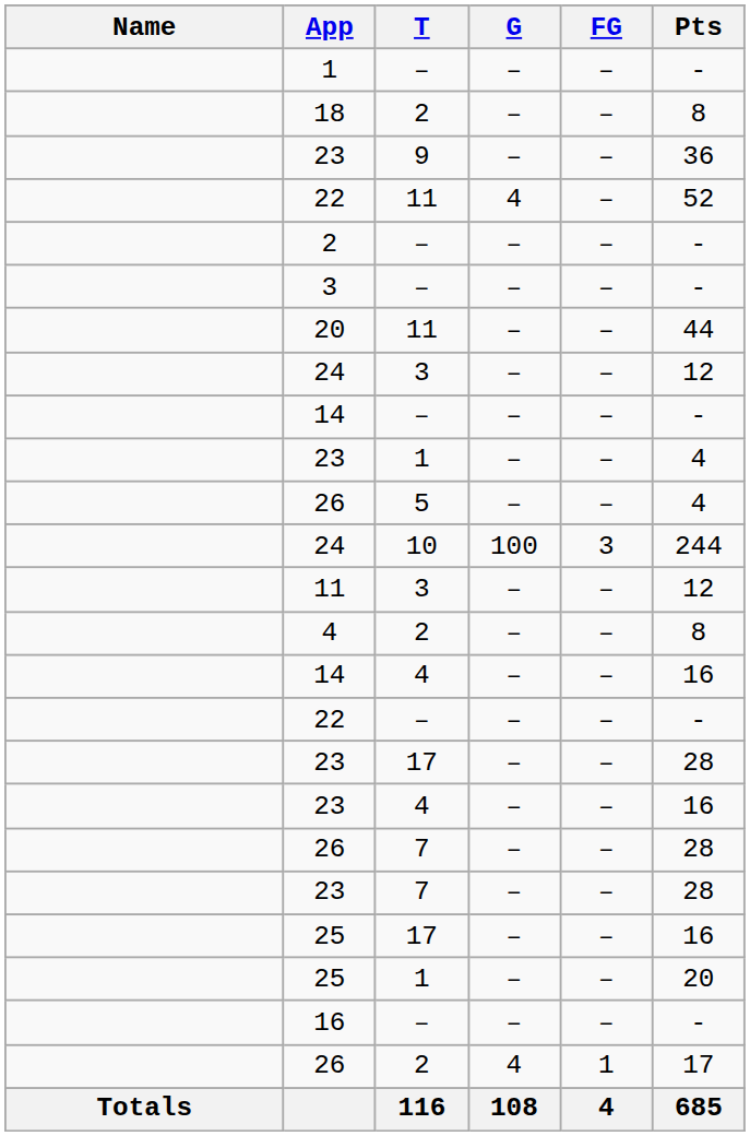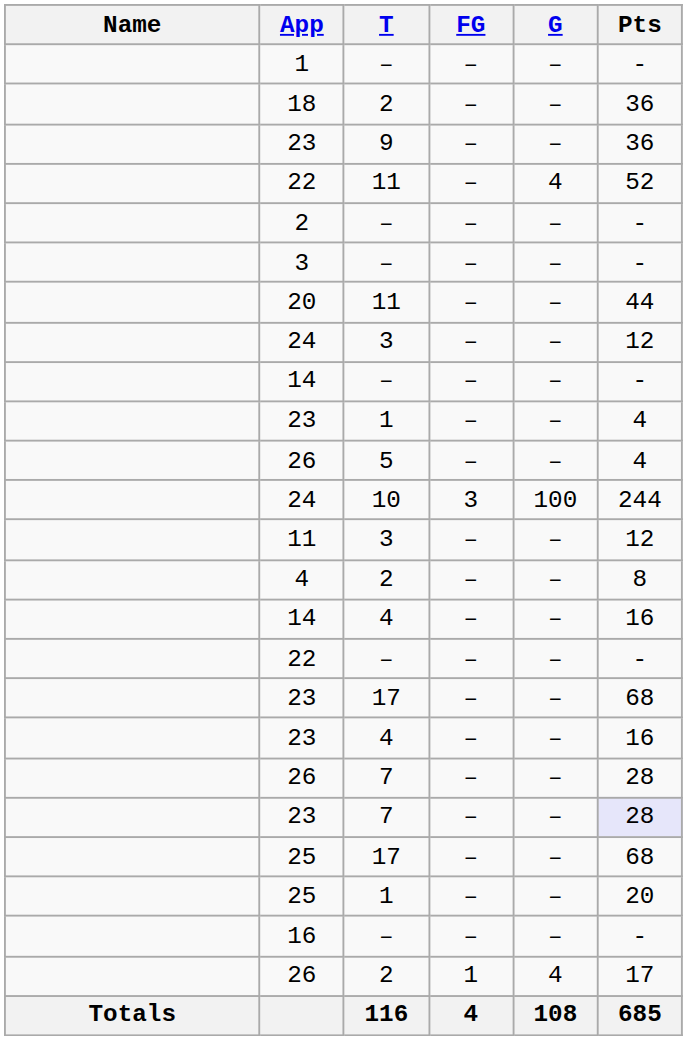columns swapped: G <-> FG
18 | Pts: 8 -> 36
23 / 17 | Pts: 28 -> 68
23 / 7 | Pts: no background -> lavender background
25 / 17 | Pts: 16 -> 68
